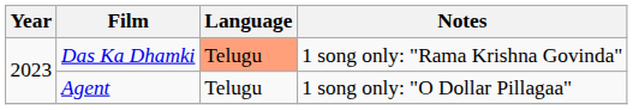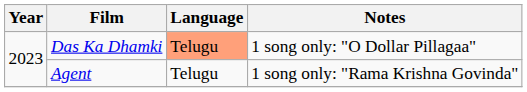Das Ka Dhamki | Notes: 1 song only: "Rama Krishna Govinda" -> 1 song only: "O Dollar Pillagaa"
Agent | Notes: 1 song only: "O Dollar Pillagaa" -> 1 song only: "Rama Krishna Govinda"
